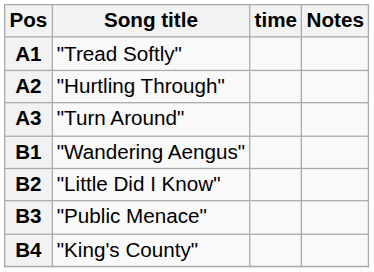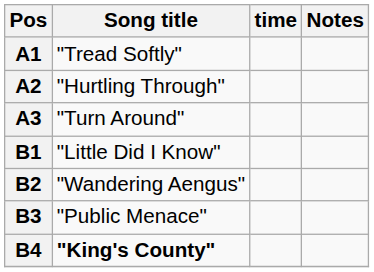B1 | Song title: "Wandering Aengus" -> "Little Did I Know"
B2 | Song title: "Little Did I Know" -> "Wandering Aengus"
B4 | Song title: normal -> bold
